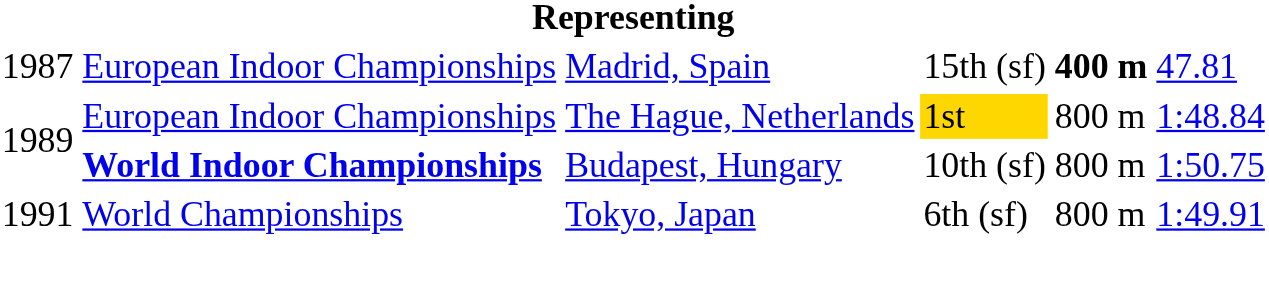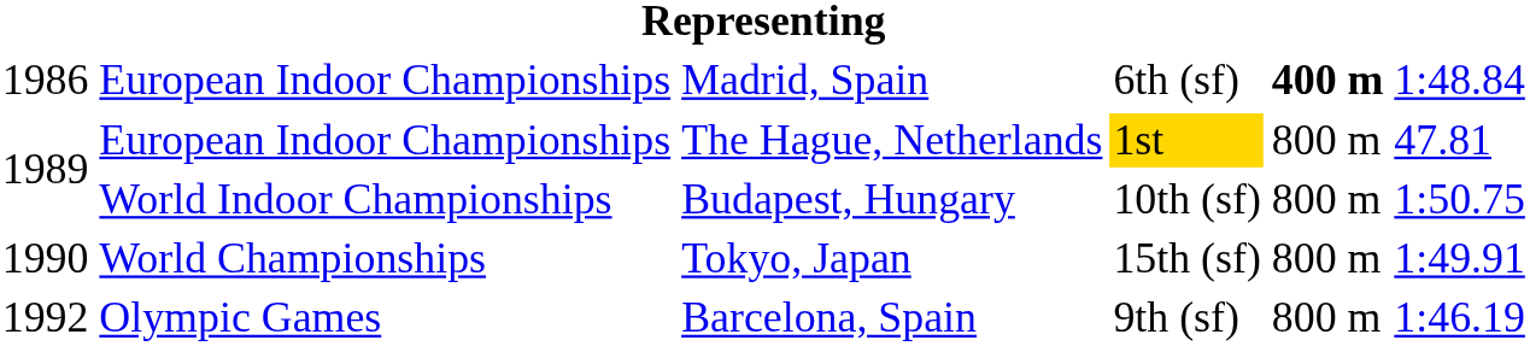Madrid, Spain | column 1: 1987 -> 1986
Madrid, Spain | column 4: 15th (sf) -> 6th (sf)
Madrid, Spain | column 6: 47.81 -> 1:48.84
The Hague, Netherlands | column 6: 1:48.84 -> 47.81
Budapest, Hungary | column 2: bold -> normal
Tokyo, Japan | column 1: 1991 -> 1990
Tokyo, Japan | column 4: 6th (sf) -> 15th (sf)
+ row: 1992 | Olympic Games | Barcelona, Spain | 9th (sf) | 800 m | 1:46.19
